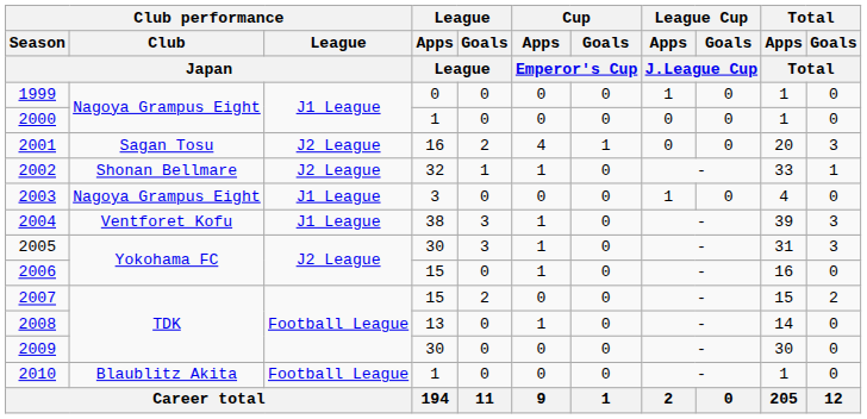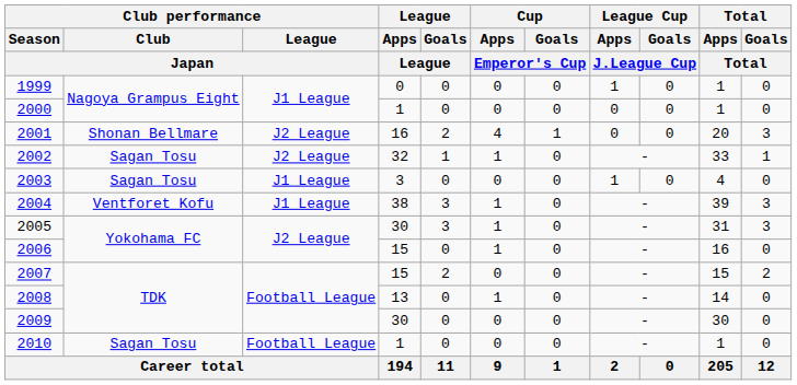2001 | Club performance / Club / Japan: Sagan Tosu -> Shonan Bellmare
2002 | Club performance / Club / Japan: Shonan Bellmare -> Sagan Tosu
2003 | Club performance / Club / Japan: Nagoya Grampus Eight -> Sagan Tosu
2010 | Club performance / Club / Japan: Blaublitz Akita -> Sagan Tosu
